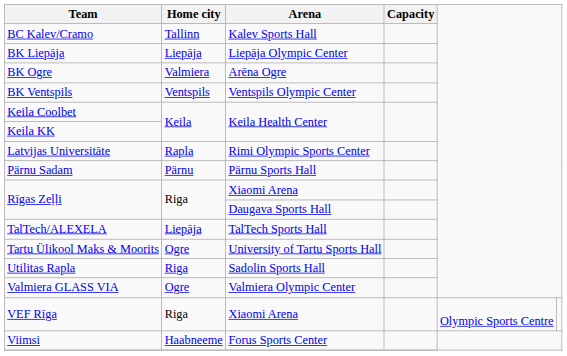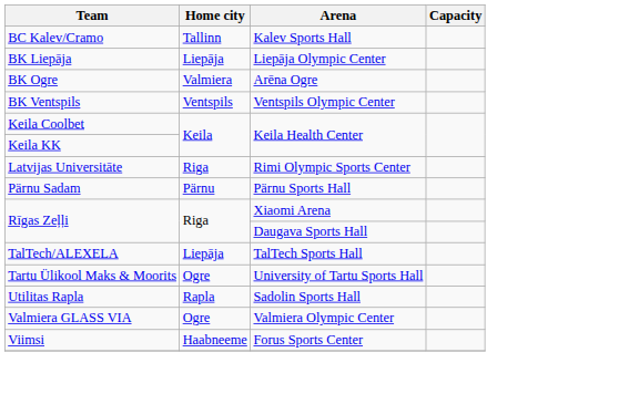Latvijas Universitāte | Home city: Rapla -> Riga
Utilitas Rapla | Home city: Riga -> Rapla
- row: VEF Rīga | Riga | Xiaomi Arena | Olympic Sports Centre
